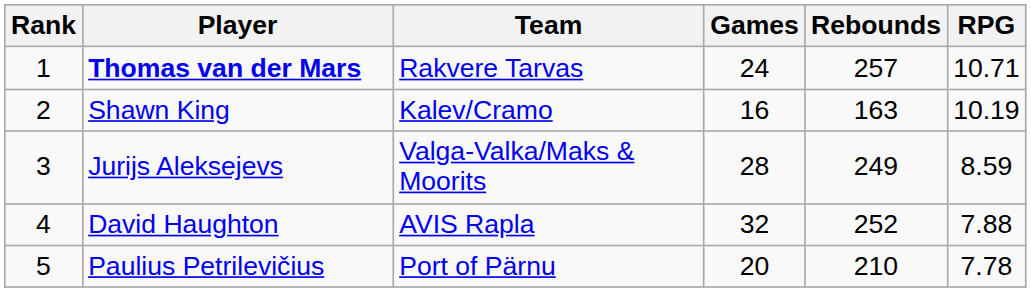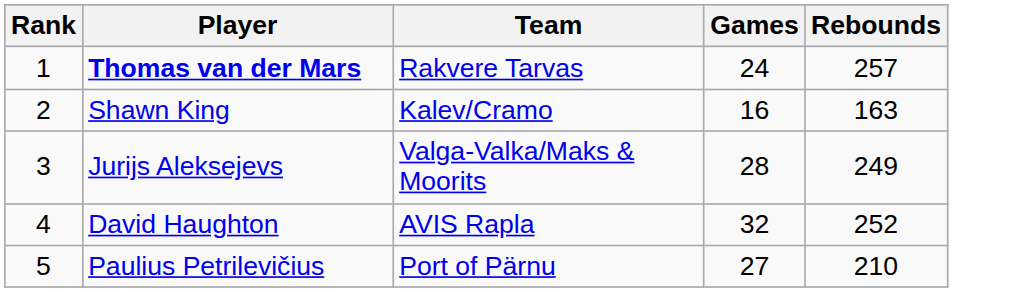- column: RPG | 10.71 | 10.19 | 8.59 | 7.88 | 7.78
Paulius Petrilevičius | Games: 20 -> 27
